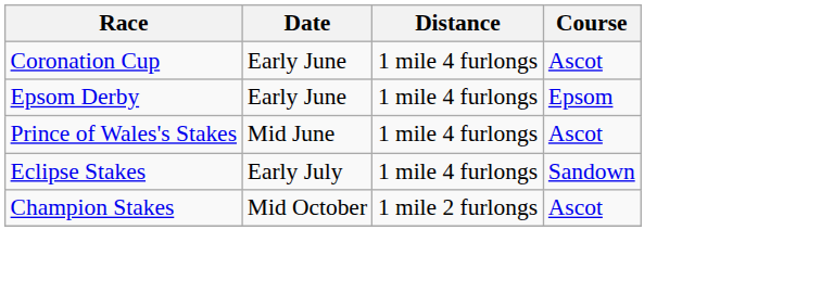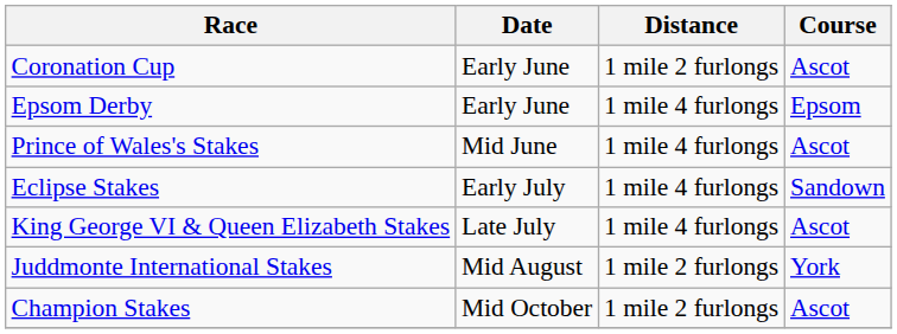Coronation Cup | Distance: 1 mile 4 furlongs -> 1 mile 2 furlongs
+ row: King George VI & Queen Elizabeth Stakes | Late July | 1 mile 4 furlongs | Ascot
+ row: Juddmonte International Stakes | Mid August | 1 mile 2 furlongs | York
